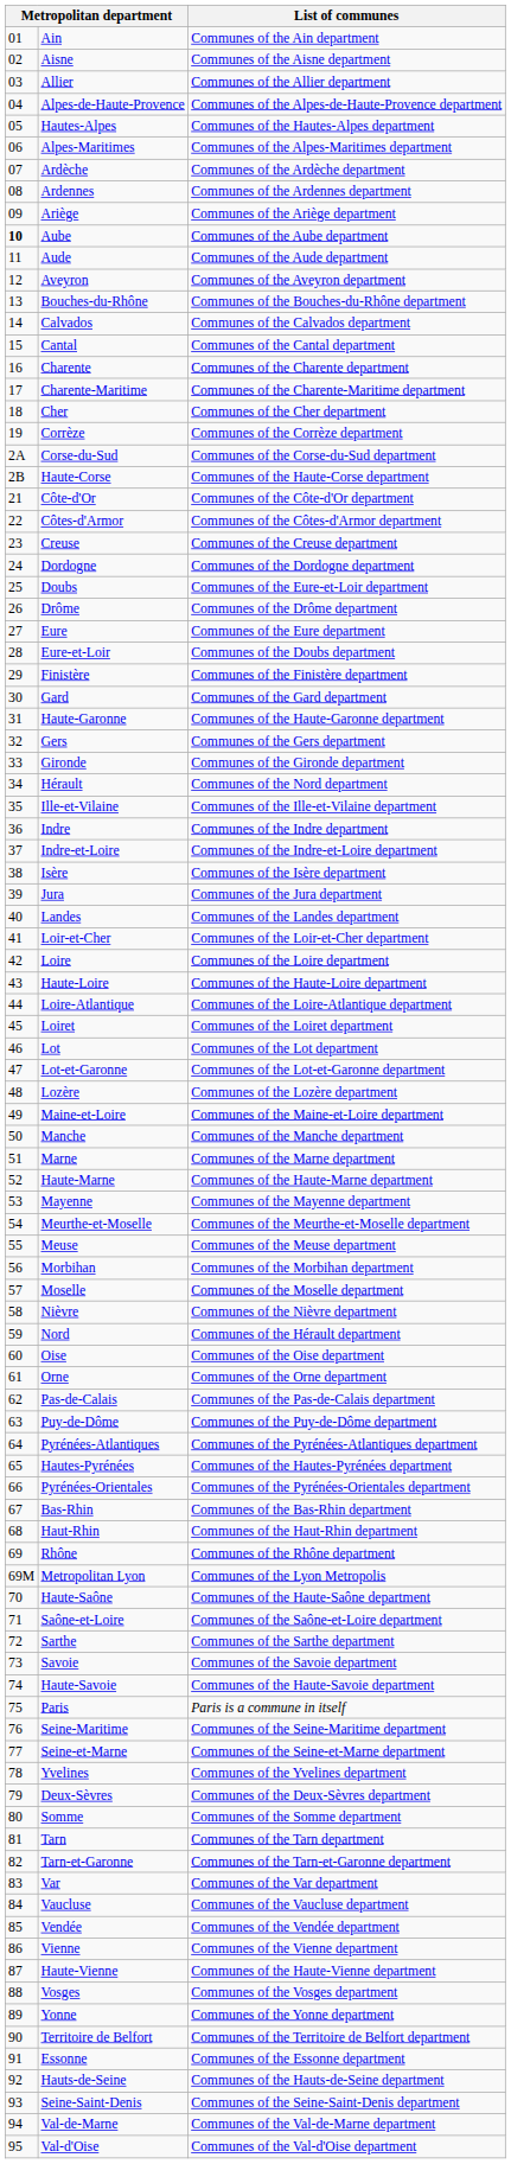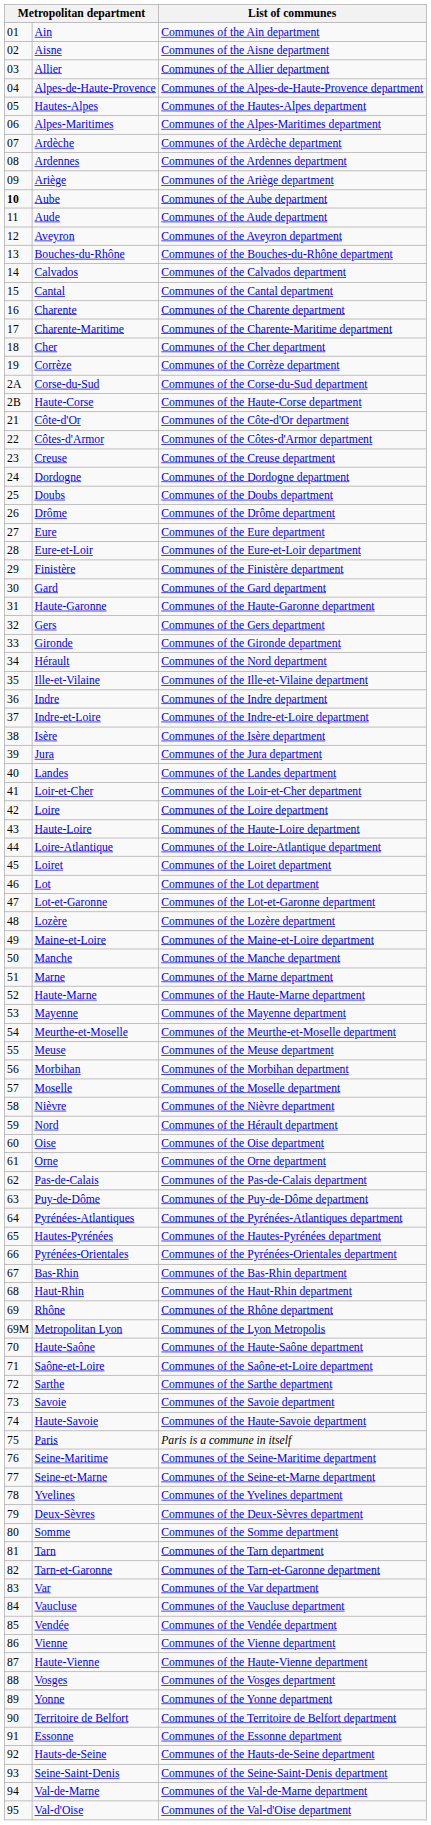Doubs | List of communes: Communes of the Eure-et-Loir department -> Communes of the Doubs department
Eure-et-Loir | List of communes: Communes of the Doubs department -> Communes of the Eure-et-Loir department
